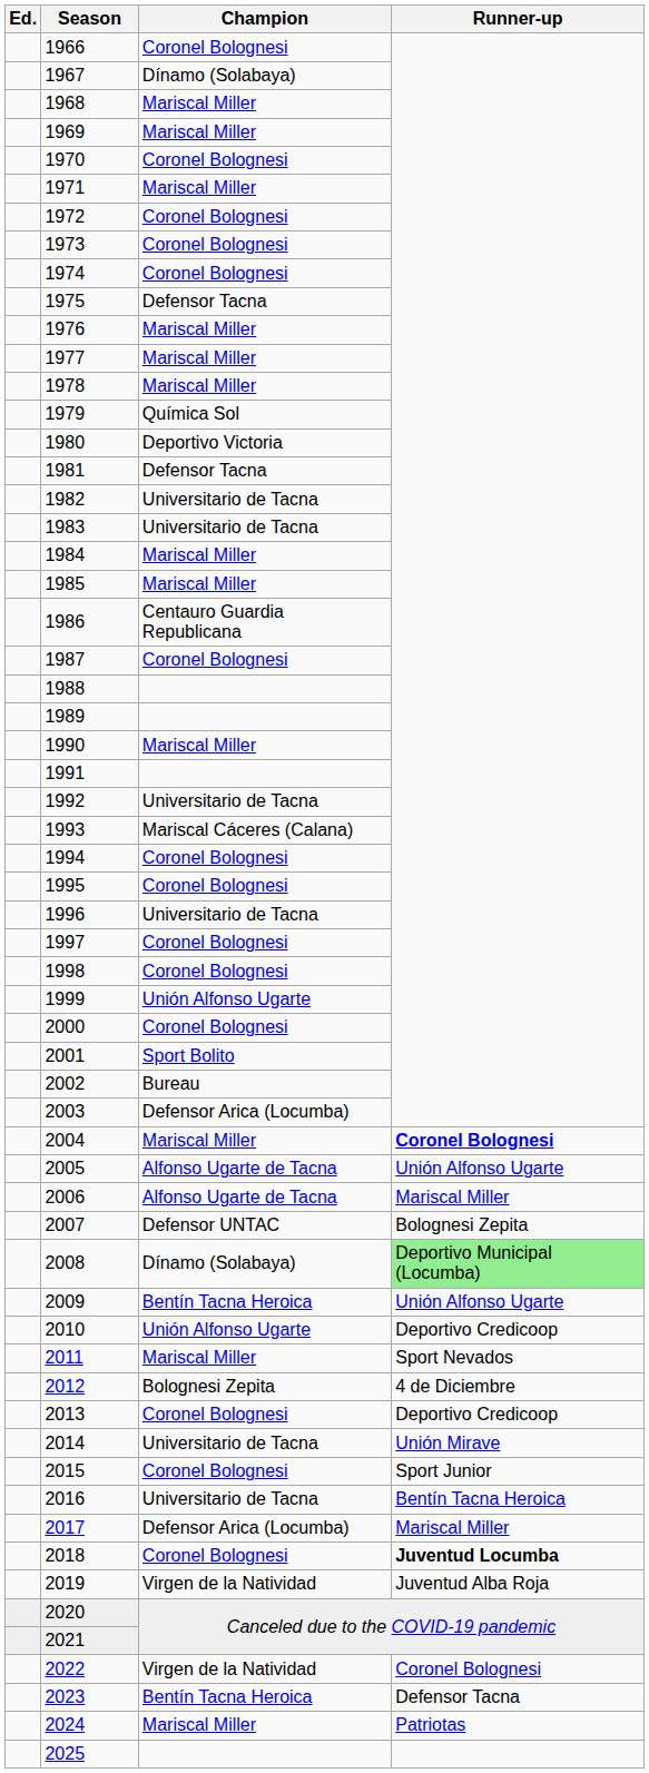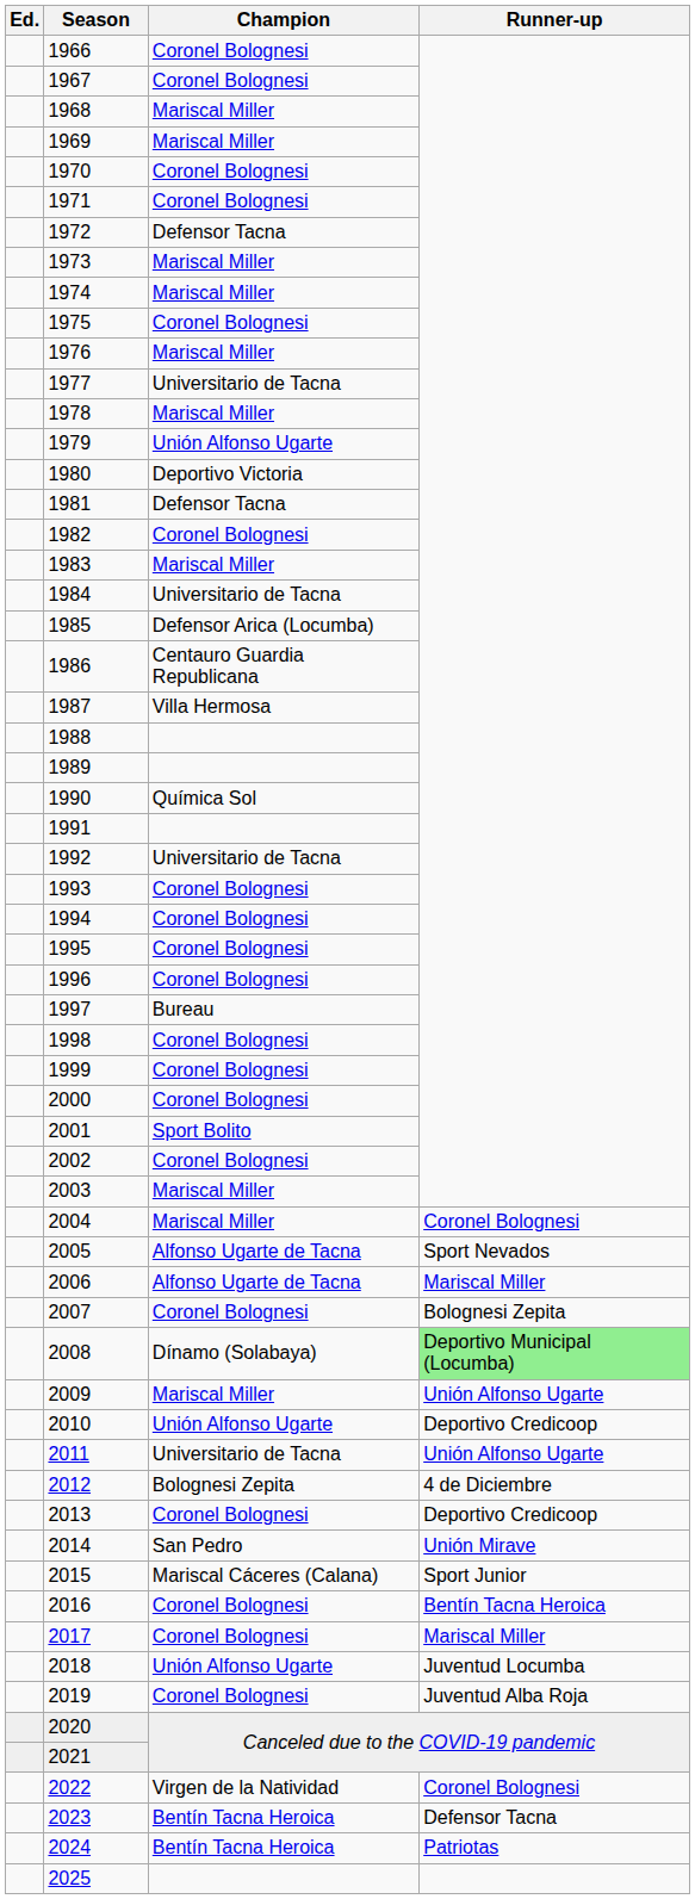1967 | Champion: Dínamo (Solabaya) -> Coronel Bolognesi
1971 | Champion: Mariscal Miller -> Coronel Bolognesi
1972 | Champion: Coronel Bolognesi -> Defensor Tacna
1973 | Champion: Coronel Bolognesi -> Mariscal Miller
1974 | Champion: Coronel Bolognesi -> Mariscal Miller
1975 | Champion: Defensor Tacna -> Coronel Bolognesi
1977 | Champion: Mariscal Miller -> Universitario de Tacna
1979 | Champion: Química Sol -> Unión Alfonso Ugarte
1982 | Champion: Universitario de Tacna -> Coronel Bolognesi
1983 | Champion: Universitario de Tacna -> Mariscal Miller
1984 | Champion: Mariscal Miller -> Universitario de Tacna
1985 | Champion: Mariscal Miller -> Defensor Arica (Locumba)
1987 | Champion: Coronel Bolognesi -> Villa Hermosa
1990 | Champion: Mariscal Miller -> Química Sol
1993 | Champion: Mariscal Cáceres (Calana) -> Coronel Bolognesi
1996 | Champion: Universitario de Tacna -> Coronel Bolognesi
1997 | Champion: Coronel Bolognesi -> Bureau
1999 | Champion: Unión Alfonso Ugarte -> Coronel Bolognesi
2002 | Champion: Bureau -> Coronel Bolognesi
2003 | Champion: Defensor Arica (Locumba) -> Mariscal Miller
2004 | Runner-up: bold -> normal
2005 | Runner-up: Unión Alfonso Ugarte -> Sport Nevados
2007 | Champion: Defensor UNTAC -> Coronel Bolognesi
2009 | Champion: Bentín Tacna Heroica -> Mariscal Miller
2011 | Champion: Mariscal Miller -> Universitario de Tacna
2011 | Runner-up: Sport Nevados -> Unión Alfonso Ugarte
2014 | Champion: Universitario de Tacna -> San Pedro
2015 | Champion: Coronel Bolognesi -> Mariscal Cáceres (Calana)
2016 | Champion: Universitario de Tacna -> Coronel Bolognesi
2017 | Champion: Defensor Arica (Locumba) -> Coronel Bolognesi
2018 | Champion: Coronel Bolognesi -> Unión Alfonso Ugarte
2018 | Runner-up: bold -> normal
2019 | Champion: Virgen de la Natividad -> Coronel Bolognesi
2024 | Champion: Mariscal Miller -> Bentín Tacna Heroica
